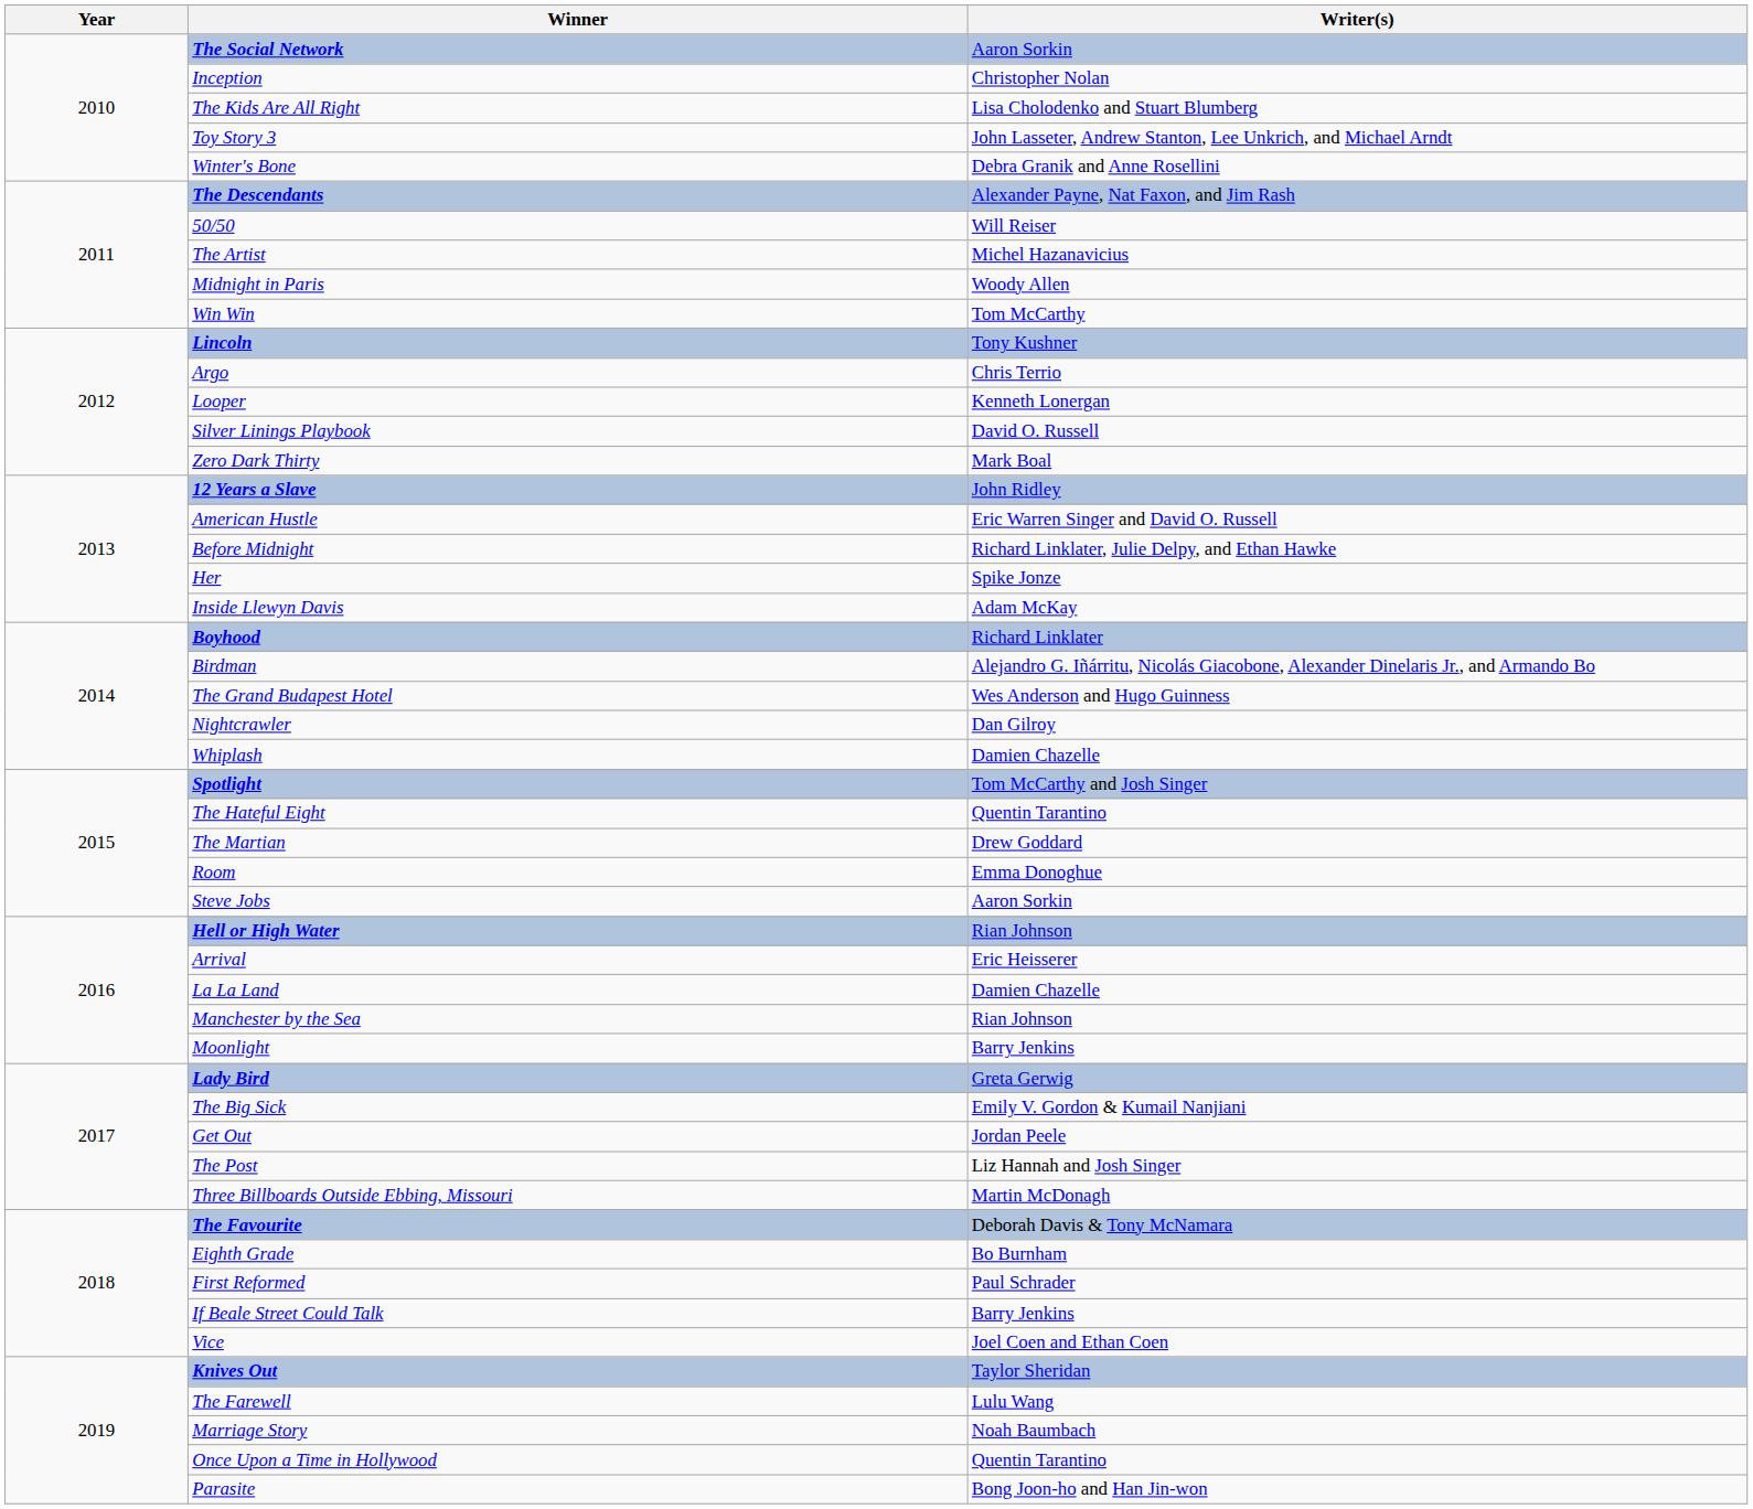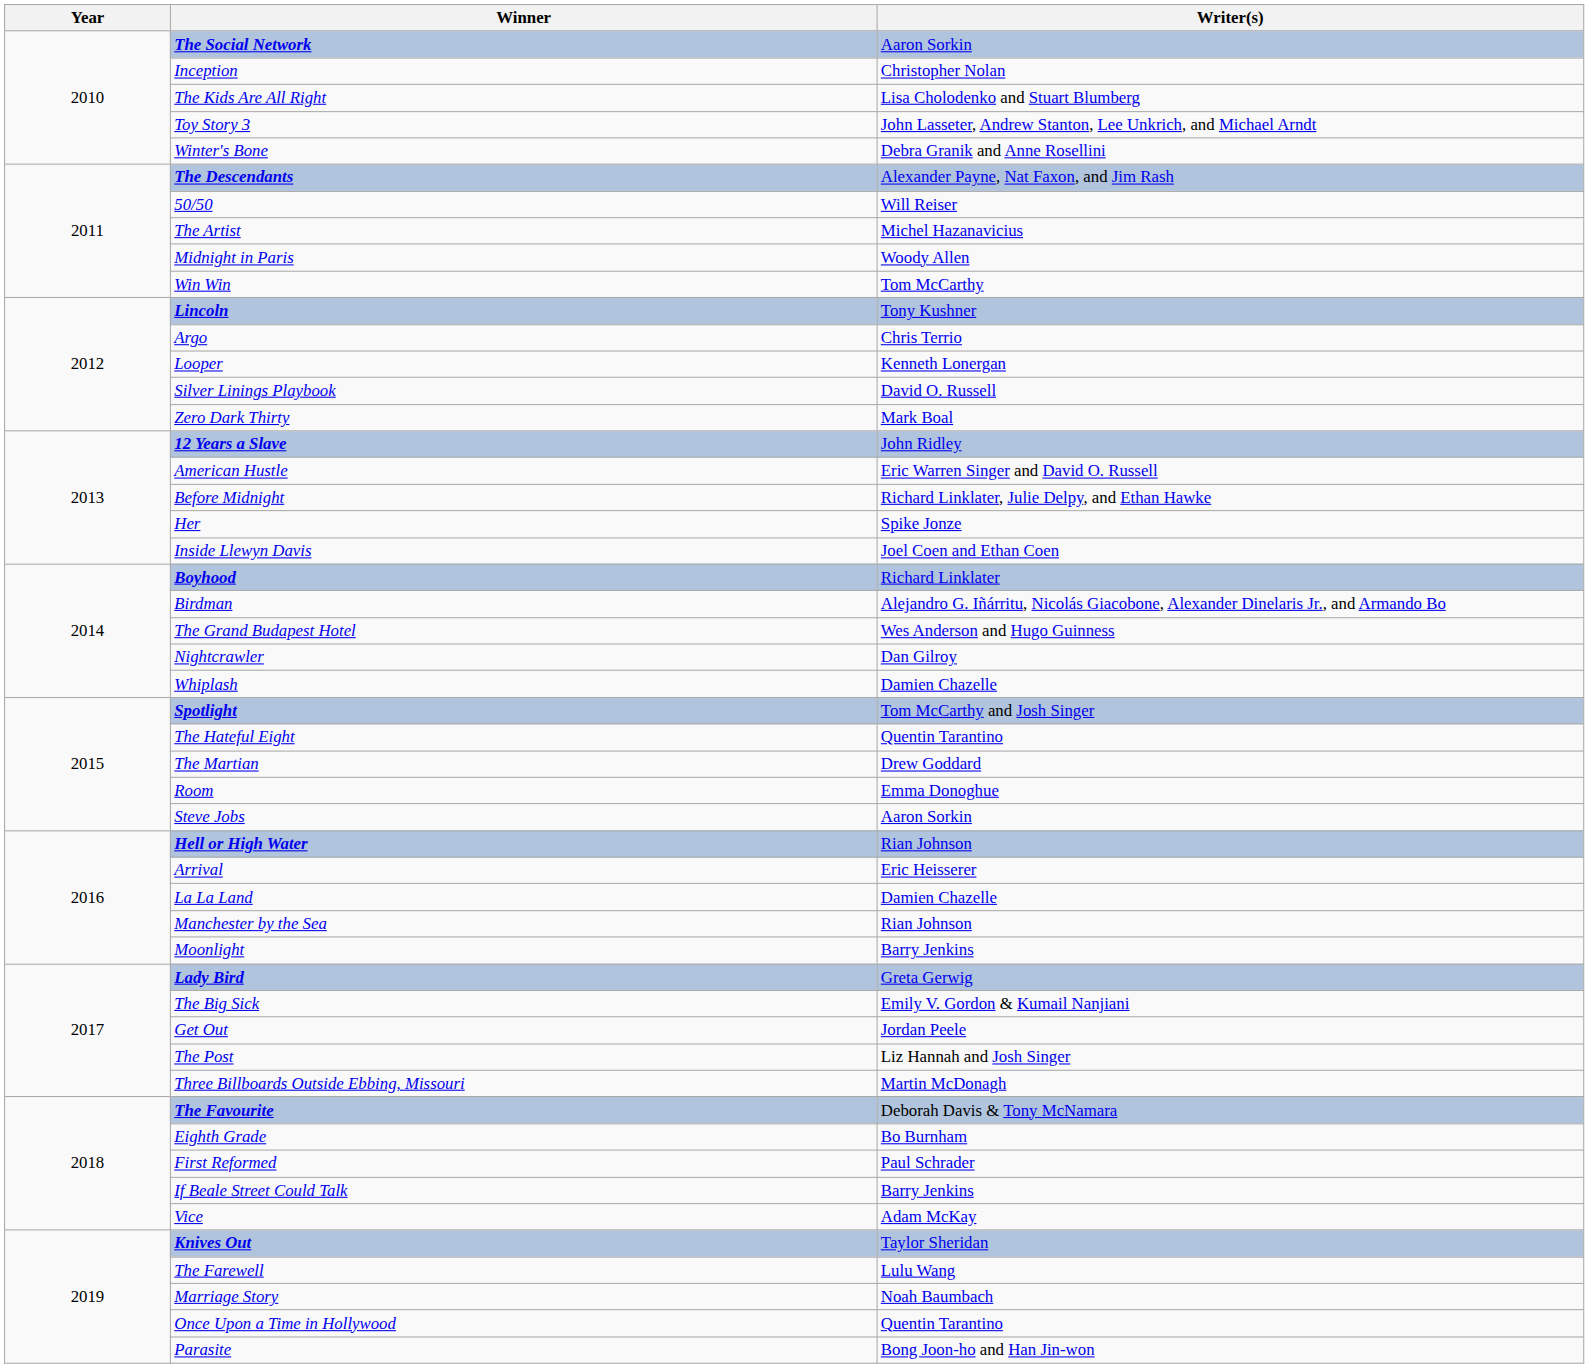Inside Llewyn Davis | Writer(s): Adam McKay -> Joel Coen and Ethan Coen
Vice | Writer(s): Joel Coen and Ethan Coen -> Adam McKay
